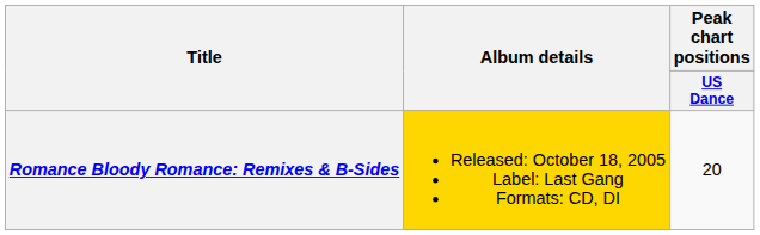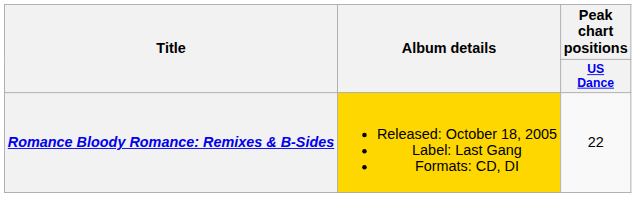Romance Bloody Romance: Remixes & B-Sides | Peak chart positions / US Dance: 20 -> 22
